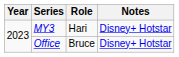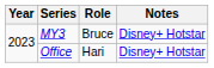MY3 | Role: Hari -> Bruce
Office | Role: Bruce -> Hari
